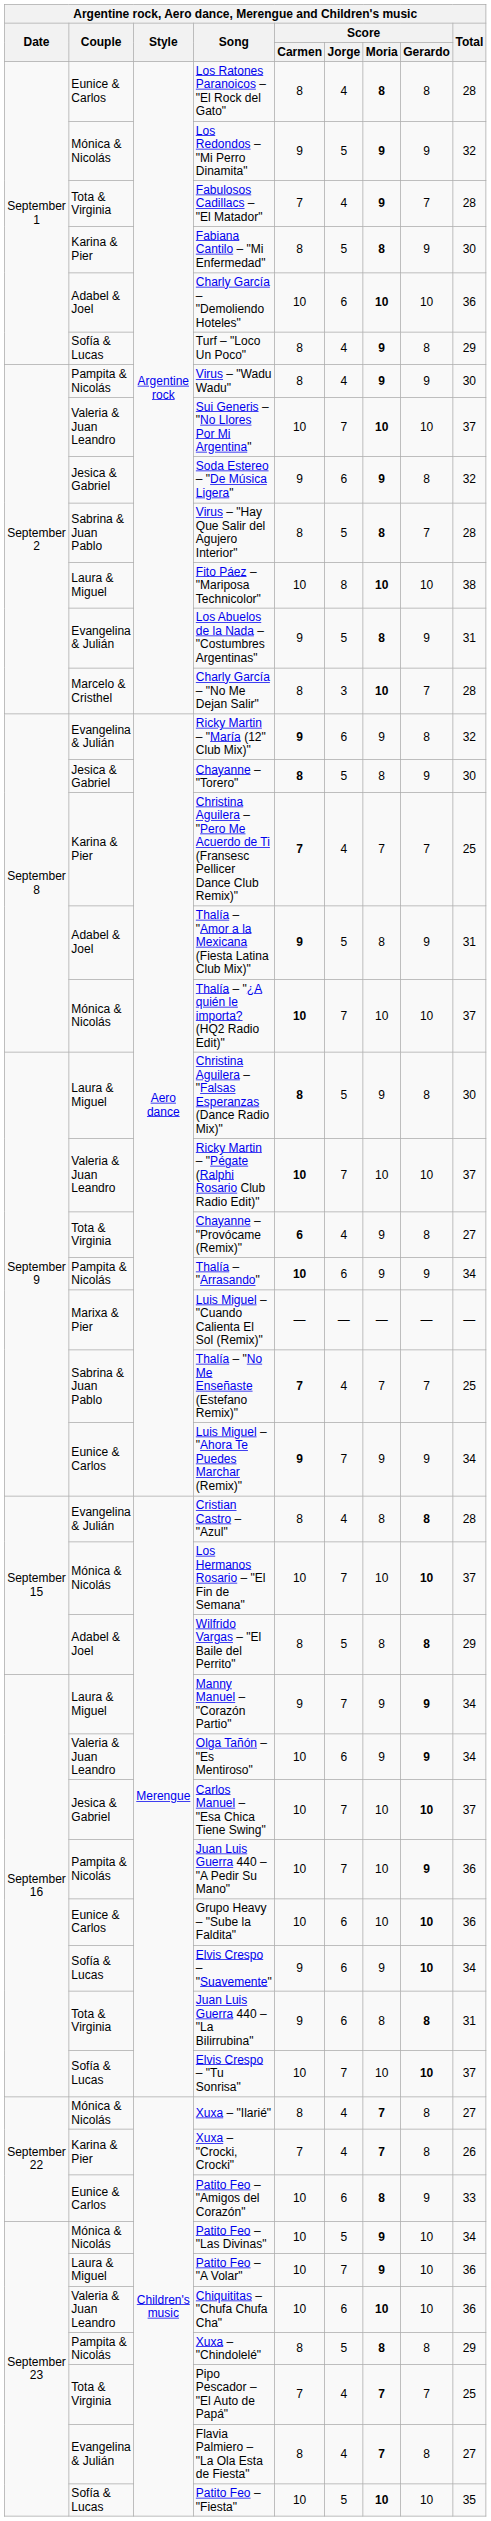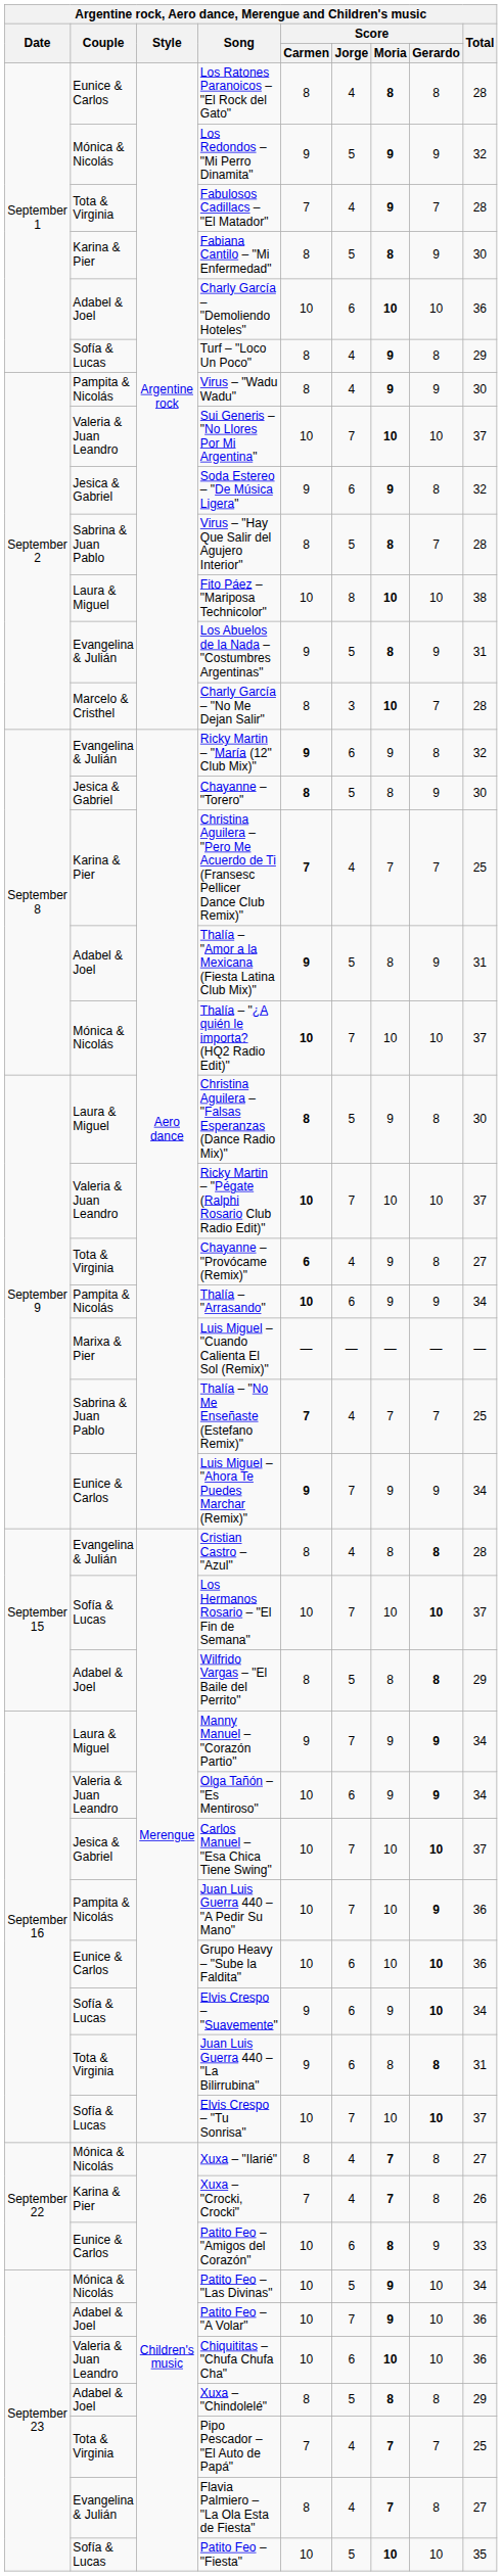Los Hermanos Rosario – "El Fin de Semana" | Couple: Mónica & Nicolás -> Sofía & Lucas
Patito Feo – "A Volar" | Couple: Laura & Miguel -> Adabel & Joel
Xuxa – "Chindolelé" | Couple: Pampita & Nicolás -> Adabel & Joel
